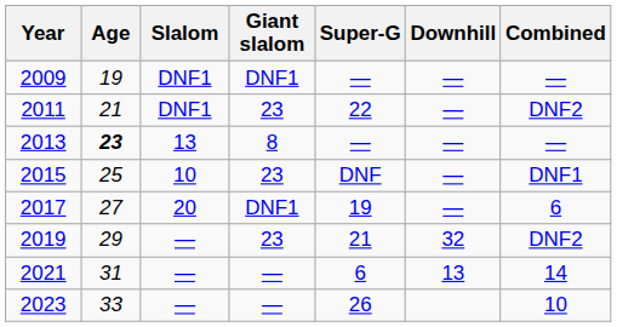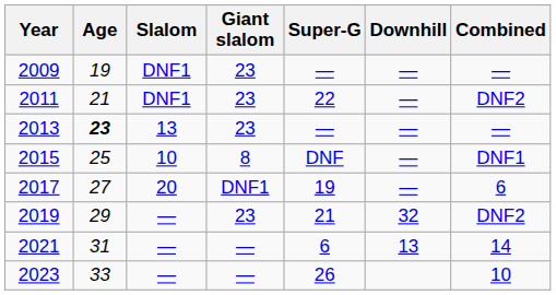2009 | Giant slalom: DNF1 -> 23
2013 | Giant slalom: 8 -> 23
2015 | Giant slalom: 23 -> 8
